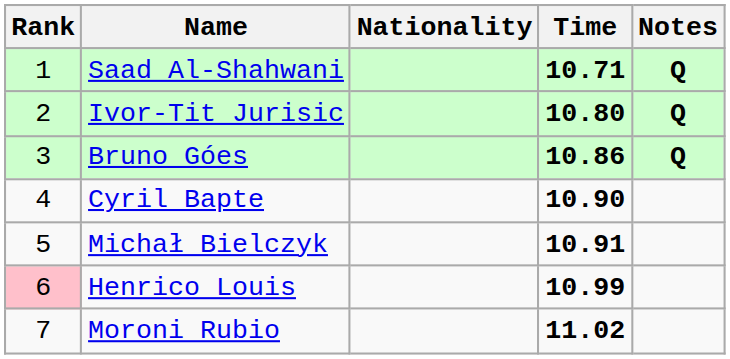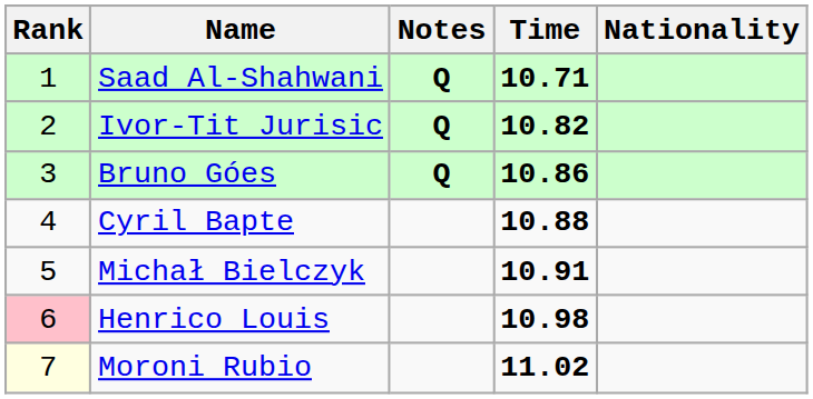columns swapped: Nationality <-> Notes
Ivor-Tit Jurisic | Time: 10.80 -> 10.82
Cyril Bapte | Time: 10.90 -> 10.88
Henrico Louis | Time: 10.99 -> 10.98
Moroni Rubio | Rank: no background -> lightyellow background
